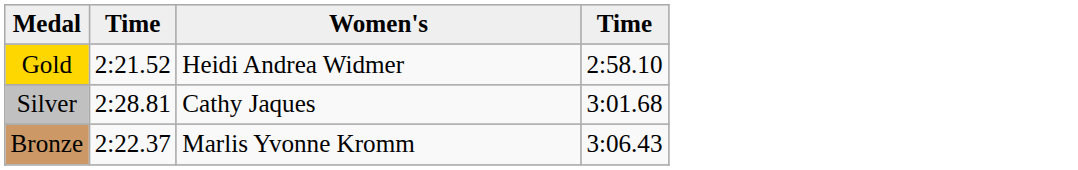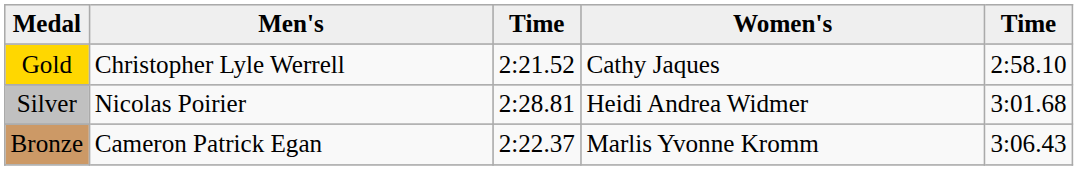+ column: Men's | Christopher Lyle Werrell | Nicolas Poirier | Cameron Patrick Egan
Gold | Women's: Heidi Andrea Widmer -> Cathy Jaques
Silver | Women's: Cathy Jaques -> Heidi Andrea Widmer
